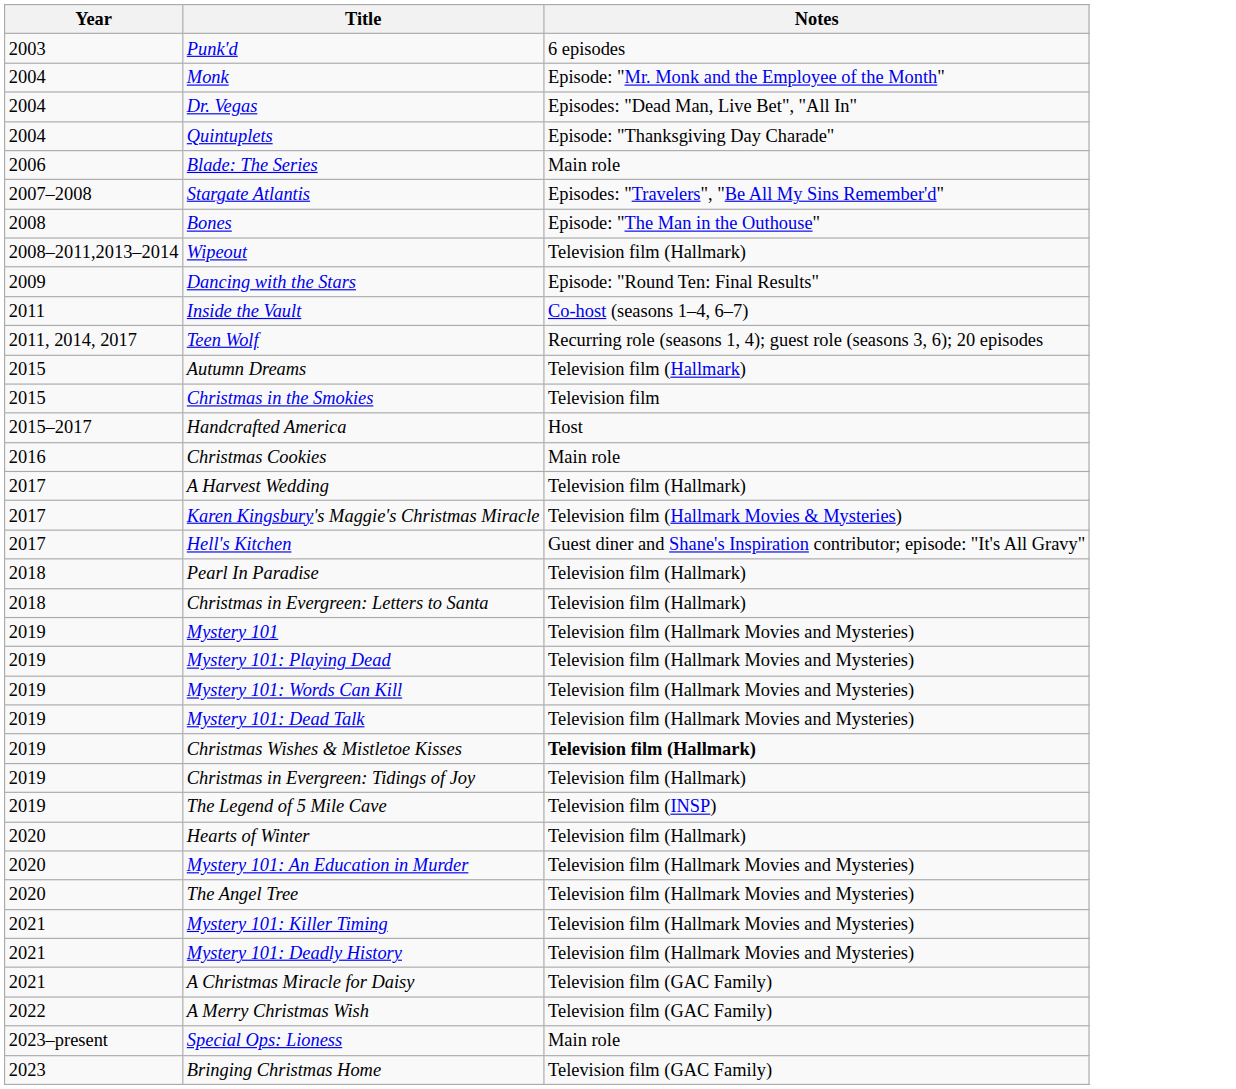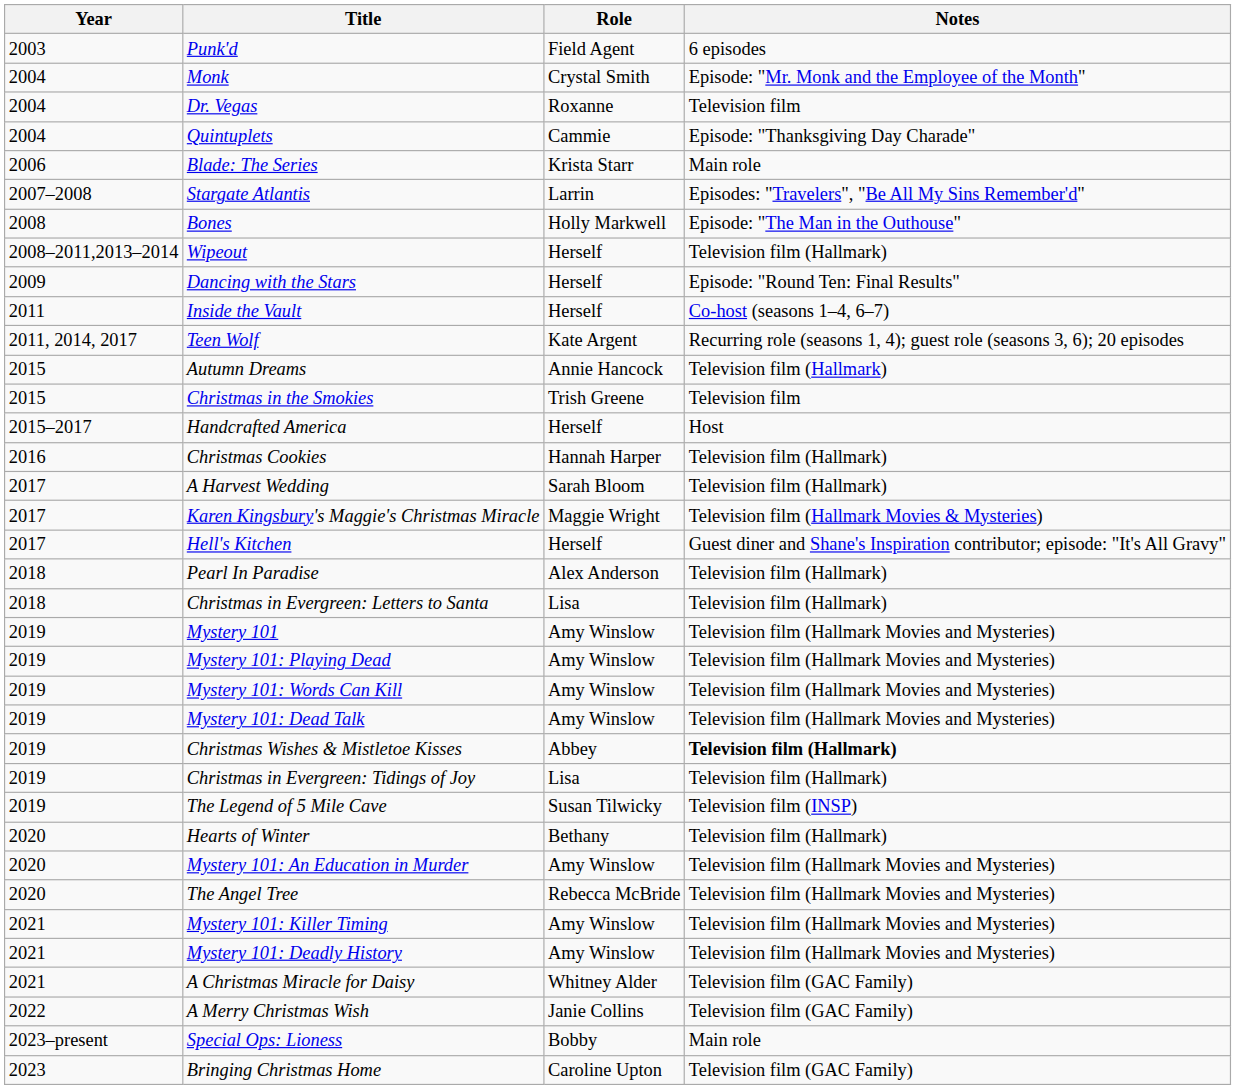+ column: Role | Field Agent | Crystal Smith | Roxanne | Cammie | Krista Starr | Larrin | Holly Markwell | Herself | Herself | Herself | Kate Argent | Annie Hancock | Trish Greene | Herself | Hannah Harper | Sarah Bloom | Maggie Wright | Herself | Alex Anderson | Lisa | Amy Winslow | Amy Winslow | Amy Winslow | Amy Winslow | Abbey | Lisa | Susan Tilwicky | Bethany | Amy Winslow | Rebecca McBride | Amy Winslow | Amy Winslow | Whitney Alder | Janie Collins | Bobby | Caroline Upton
Dr. Vegas | Notes: Episodes: "Dead Man, Live Bet", "All In" -> Television film
Christmas Cookies | Notes: Main role -> Television film (Hallmark)
